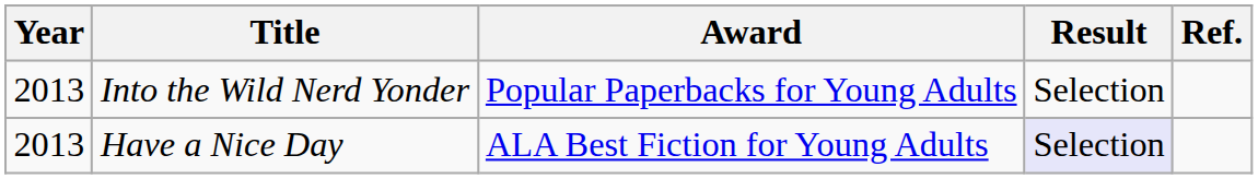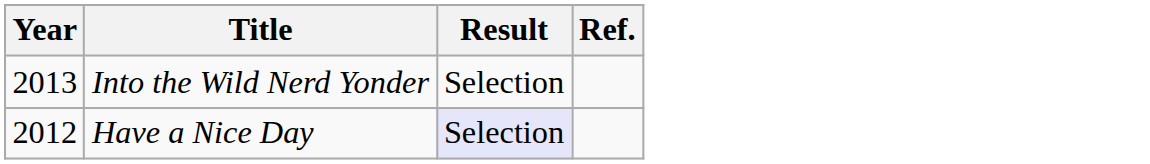- column: Award | Popular Paperbacks for Young Adults | ALA Best Fiction for Young Adults
Have a Nice Day | Year: 2013 -> 2012
